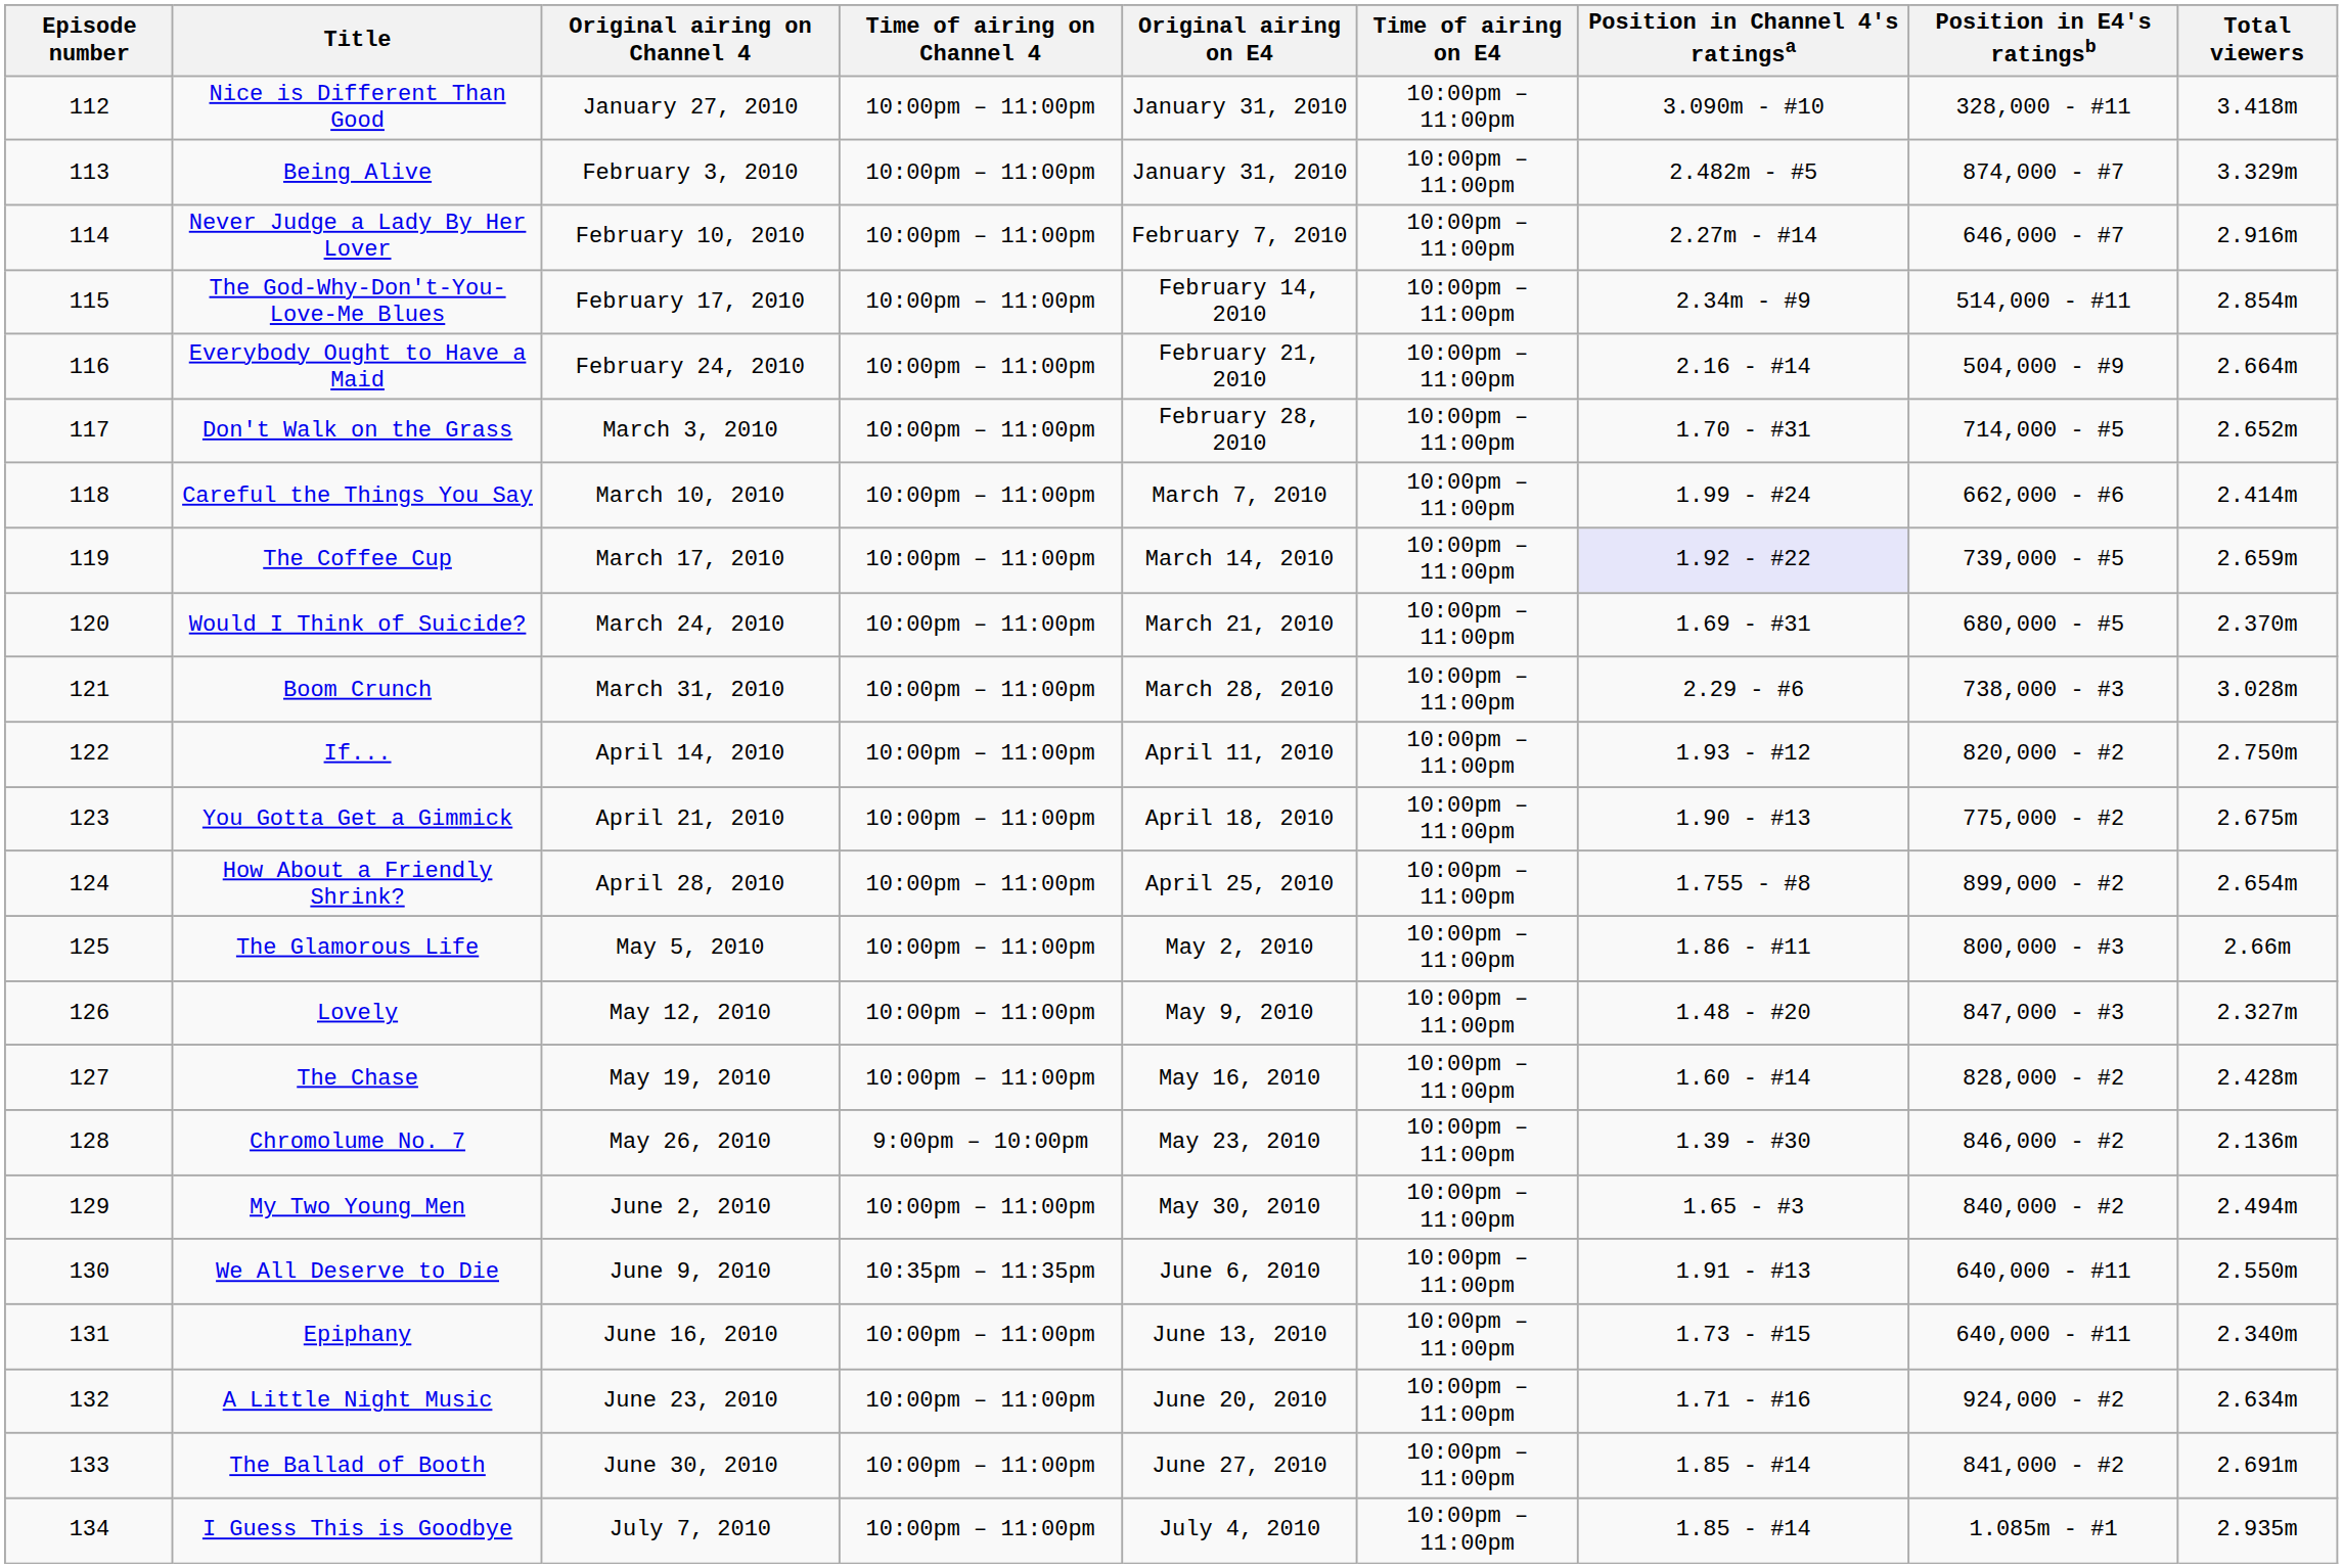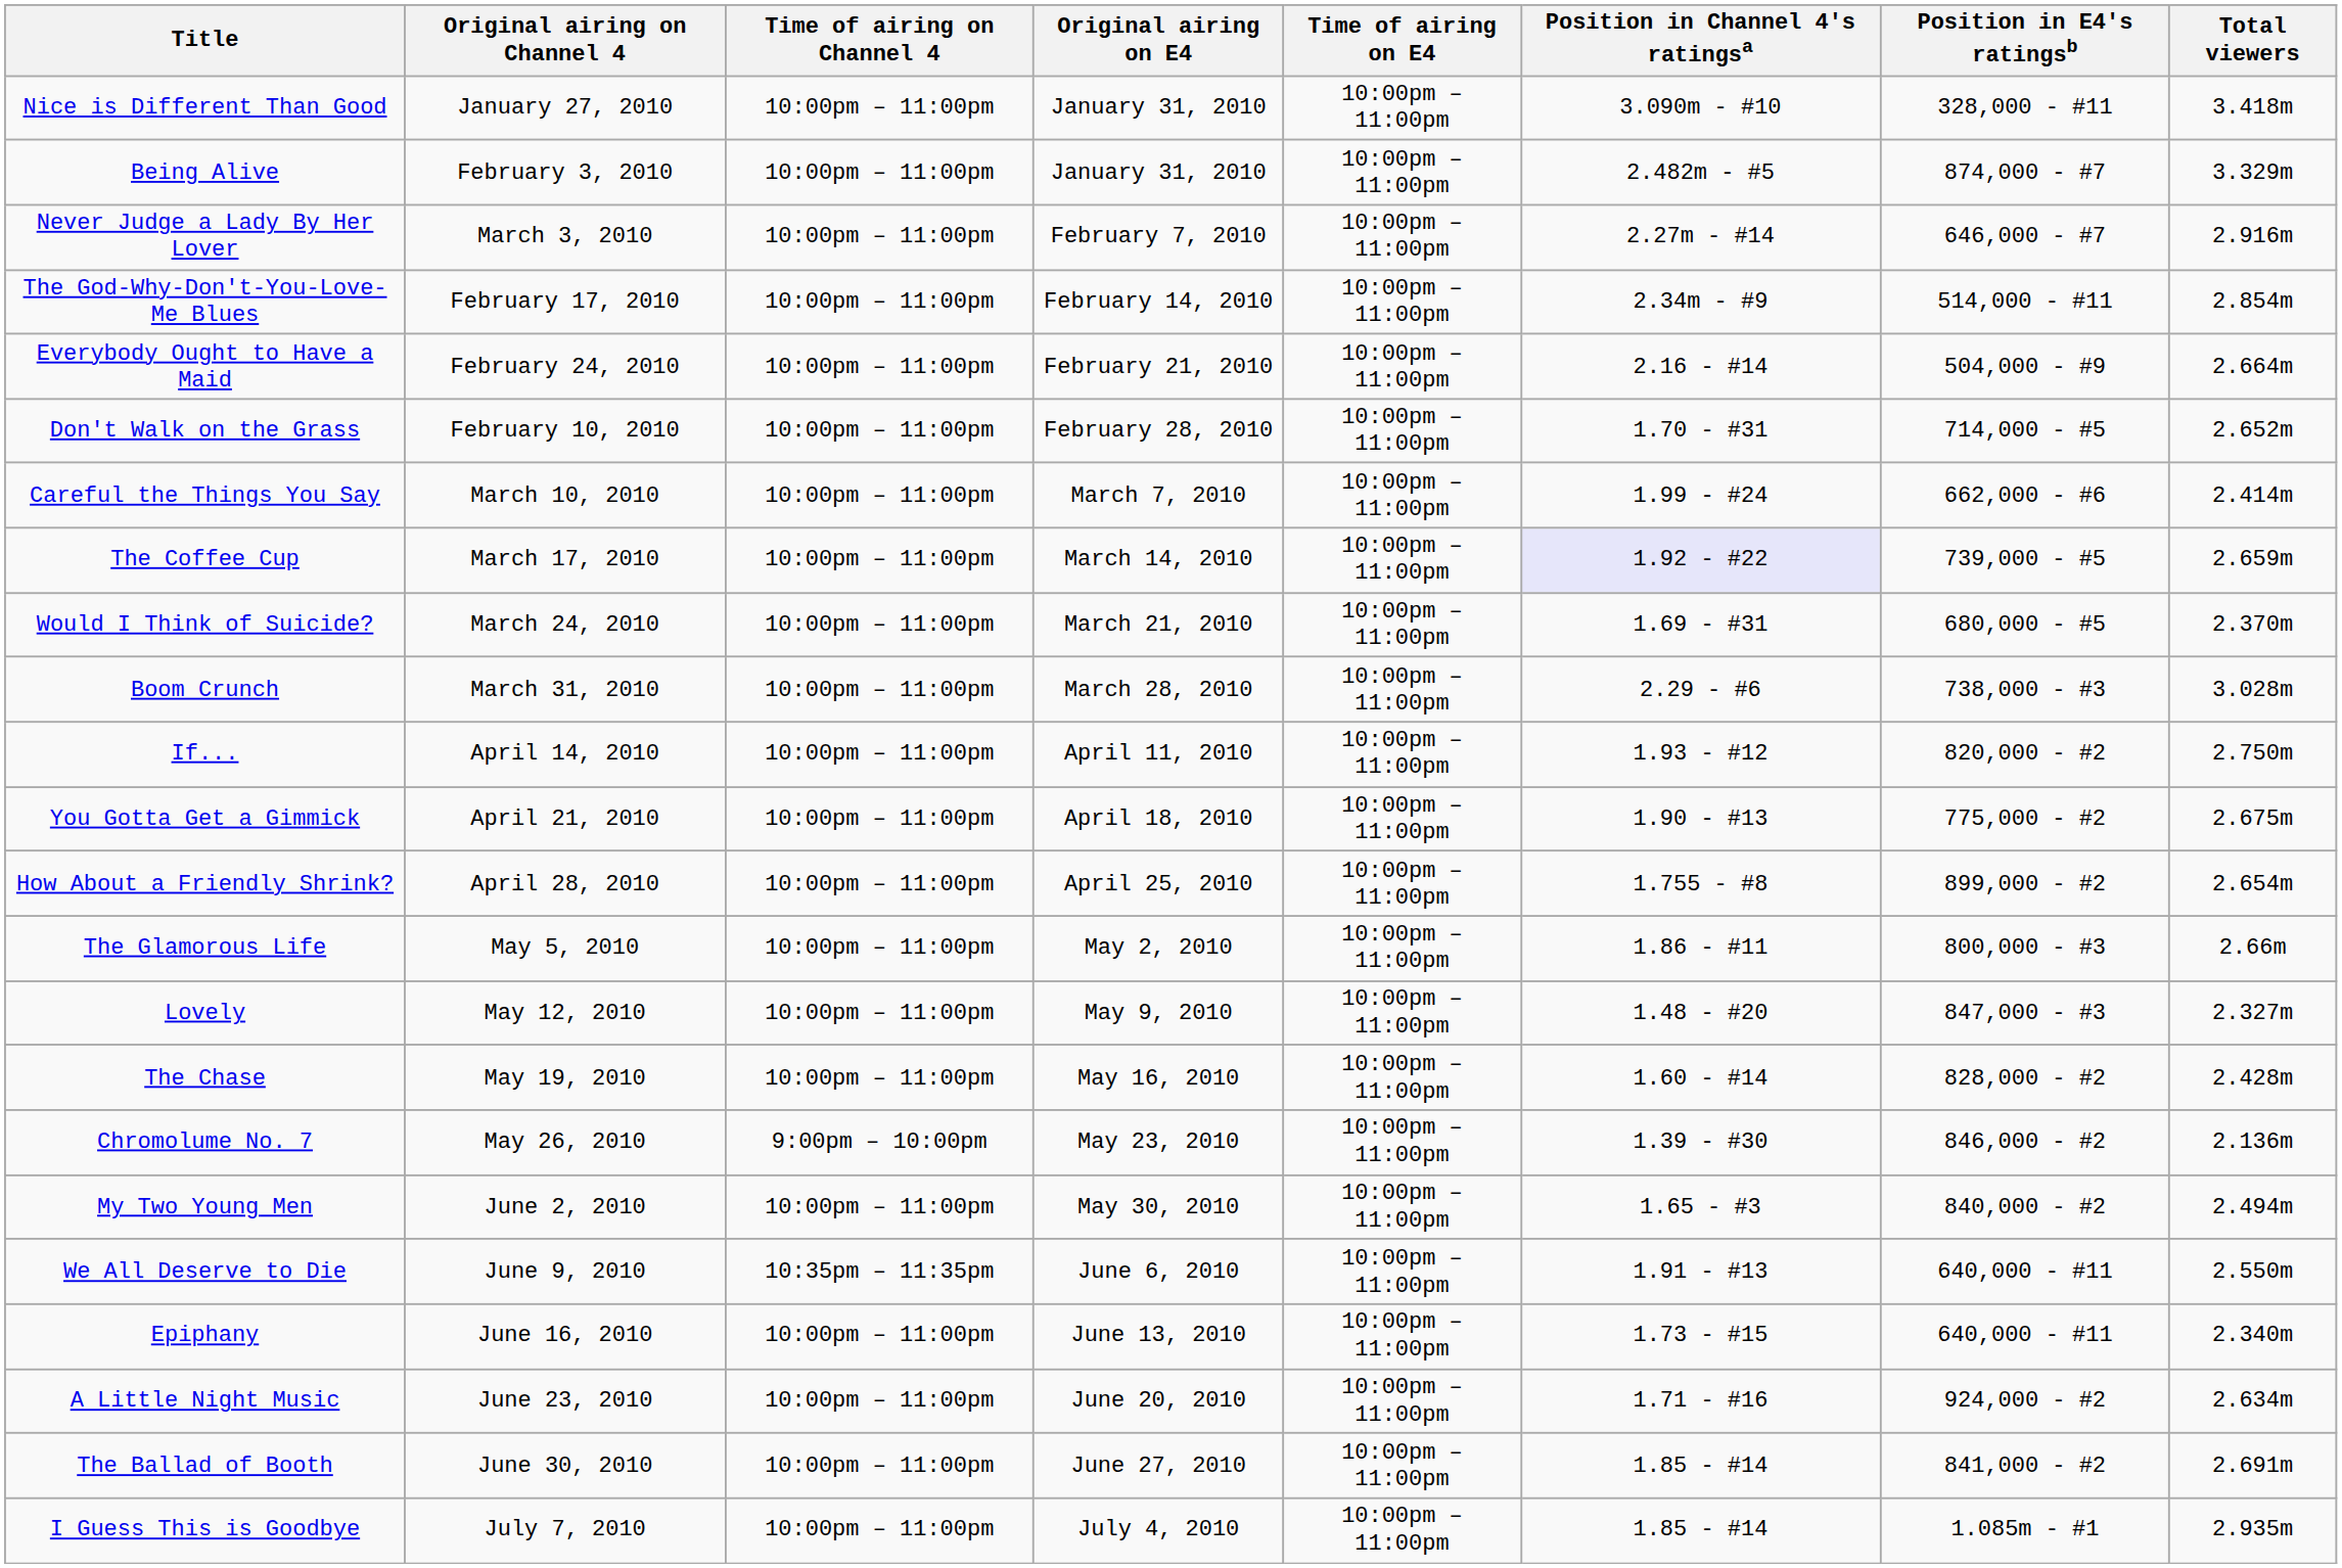- column: Episode number | 112 | 113 | 114 | 115 | 116 | 117 | 118 | 119 | 120 | 121 | 122 | 123 | 124 | 125 | 126 | 127 | 128 | 129 | 130 | 131 | 132 | 133 | 134
Never Judge a Lady By Her Lover | Original airing on Channel 4: February 10, 2010 -> March 3, 2010
Don't Walk on the Grass | Original airing on Channel 4: March 3, 2010 -> February 10, 2010
